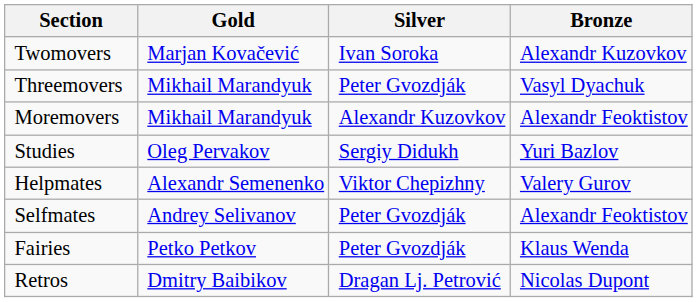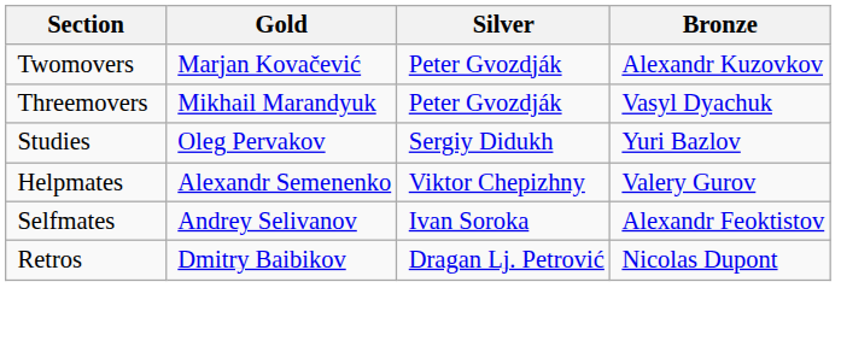Twomovers | Silver: Ivan Soroka -> Peter Gvozdják
- row: Moremovers | Mikhail Marandyuk | Alexandr Kuzovkov | Alexandr Feoktistov
Selfmates | Silver: Peter Gvozdják -> Ivan Soroka
- row: Fairies | Petko Petkov | Peter Gvozdják | Klaus Wenda
